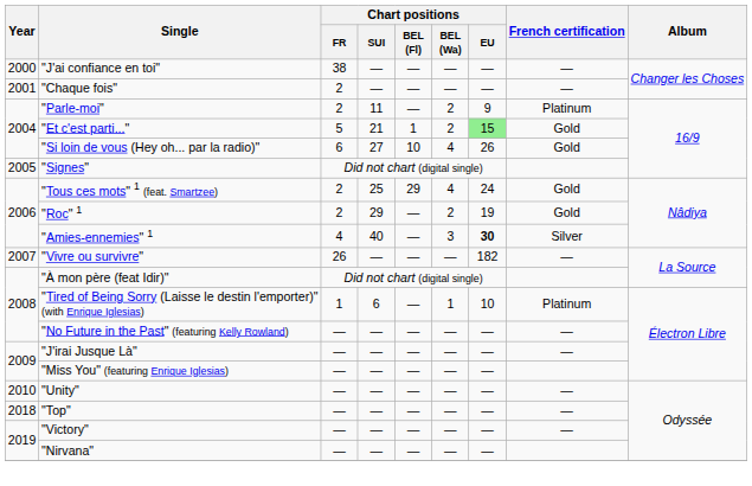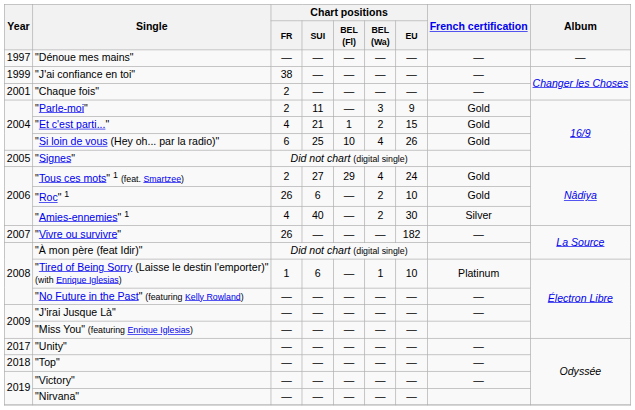+ row: 1997 | "Dénoue mes mains" | — | — | — | — | — | — | —
"J'ai confiance en toi" | Year: 2000 -> 1999
"Parle-moi" | Chart positions / BEL (Wa): 2 -> 3
"Parle-moi" | French certification: Platinum -> Gold
"Et c'est parti..." | Chart positions / FR: 5 -> 4
"Et c'est parti..." | Chart positions / EU: lightgreen background -> no background
"Si loin de vous (Hey oh... par la radio)" | Chart positions / SUI: 27 -> 25
"Tous ces mots" 1 (feat. Smartzee) | Chart positions / SUI: 25 -> 27
"Roc" 1 | Chart positions / FR: 2 -> 26
"Roc" 1 | Chart positions / SUI: 29 -> 6
"Roc" 1 | Chart positions / EU: 19 -> 10
"Amies-ennemies" 1 | Chart positions / BEL (Wa): 3 -> 2
"Amies-ennemies" 1 | Chart positions / EU: bold -> normal
"Unity" | Year: 2010 -> 2017
